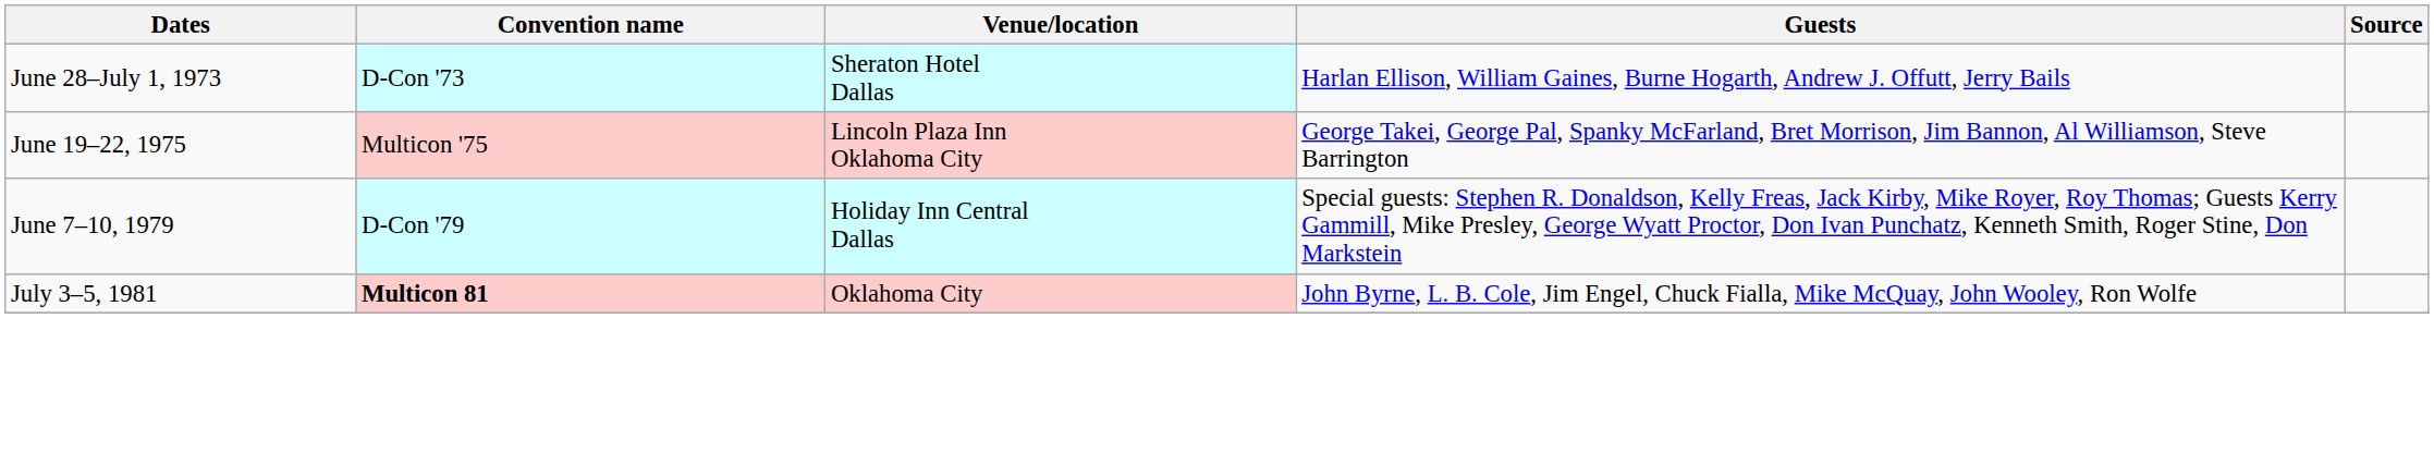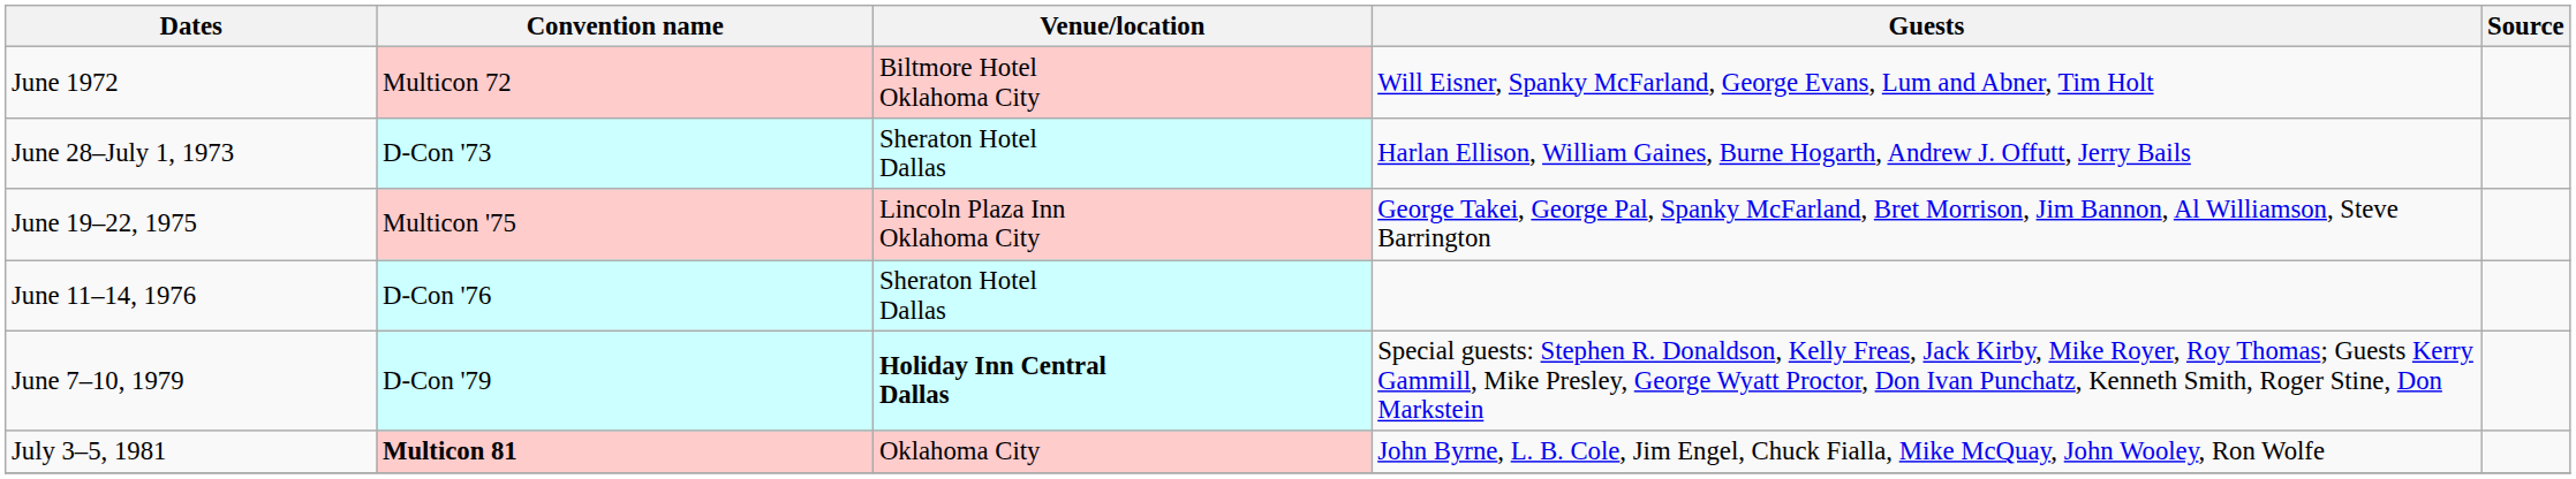+ row: June 1972 | Multicon 72 | Biltmore Hotel Oklahoma City | Will Eisner, Spanky McFarland, George Evans, Lum and Abner, Tim Holt
+ row: June 11–14, 1976 | D-Con '76 | Sheraton Hotel Dallas
June 7–10, 1979 | Venue/location: normal -> bold
